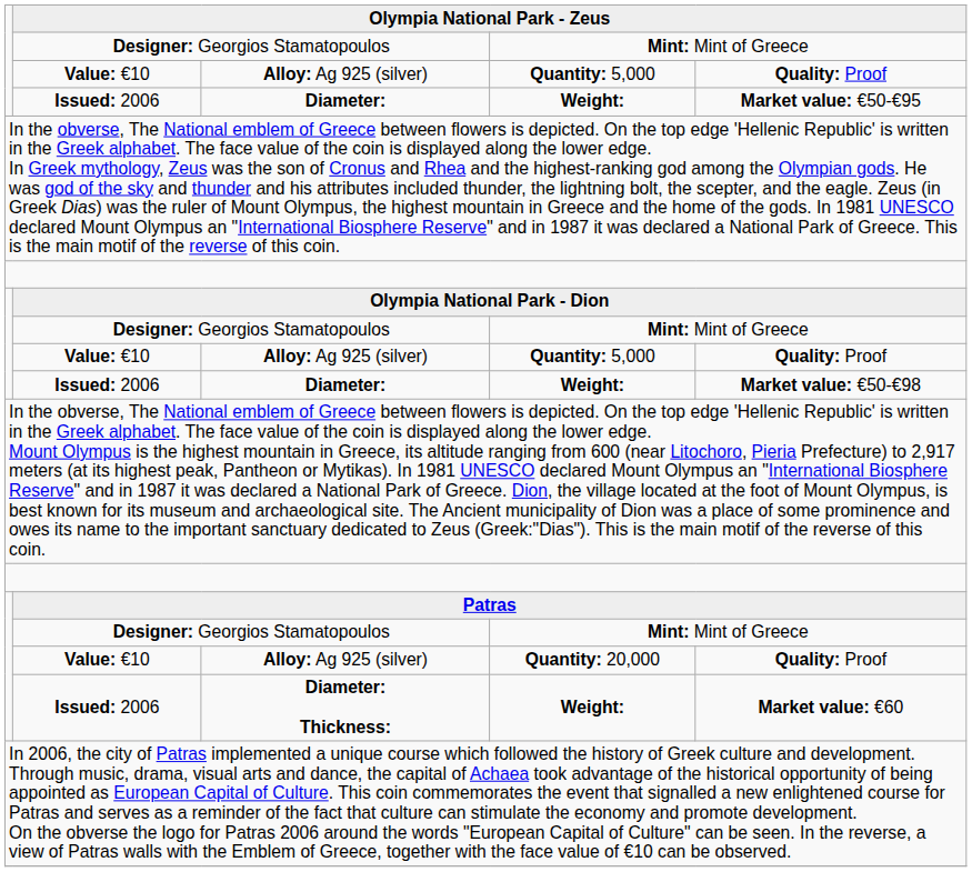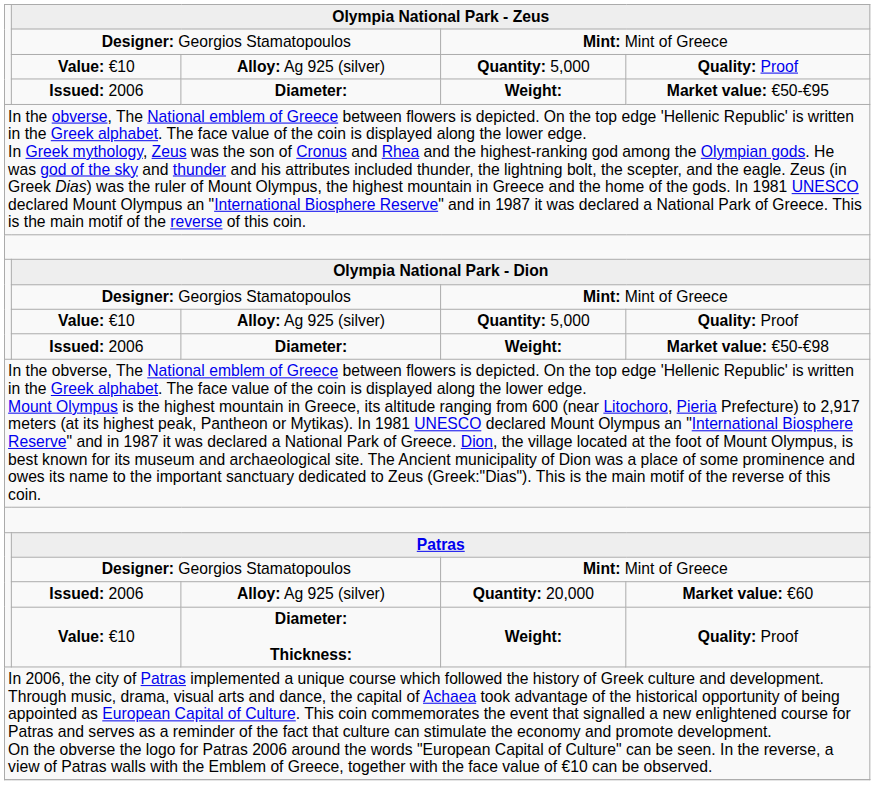Alloy: Ag 925 (silver) / Quantity: 20,000 | column 2: Value: €10 -> Issued: 2006
Alloy: Ag 925 (silver) / Quantity: 20,000 | column 5: Quality: Proof -> Market value: €60
Diameter: Thickness: | column 2: Issued: 2006 -> Value: €10
Diameter: Thickness: | column 5: Market value: €60 -> Quality: Proof
